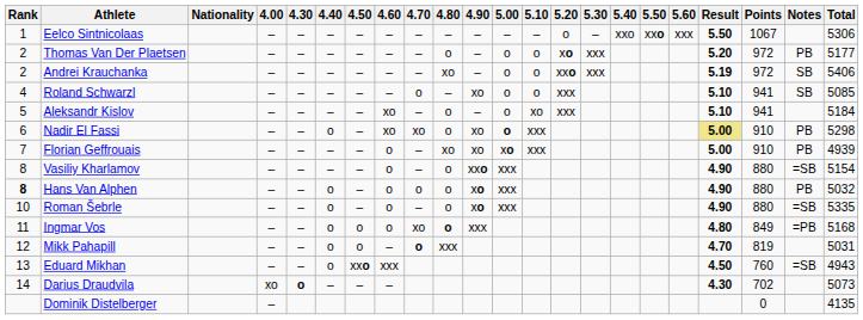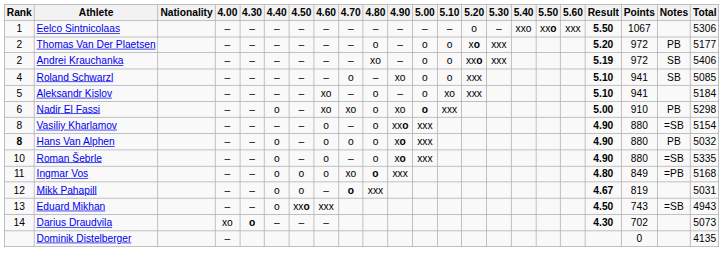Nadir El Fassi | Result: khaki background -> no background
- row: 7 | Florian Geffrouais | – | – | – | – | o | – | xo | xo | xo | xxx | 5.00 | 910 | PB | 4939
Mikk Pahapill | Result: 4.70 -> 4.67
Eduard Mikhan | Points: 760 -> 743
